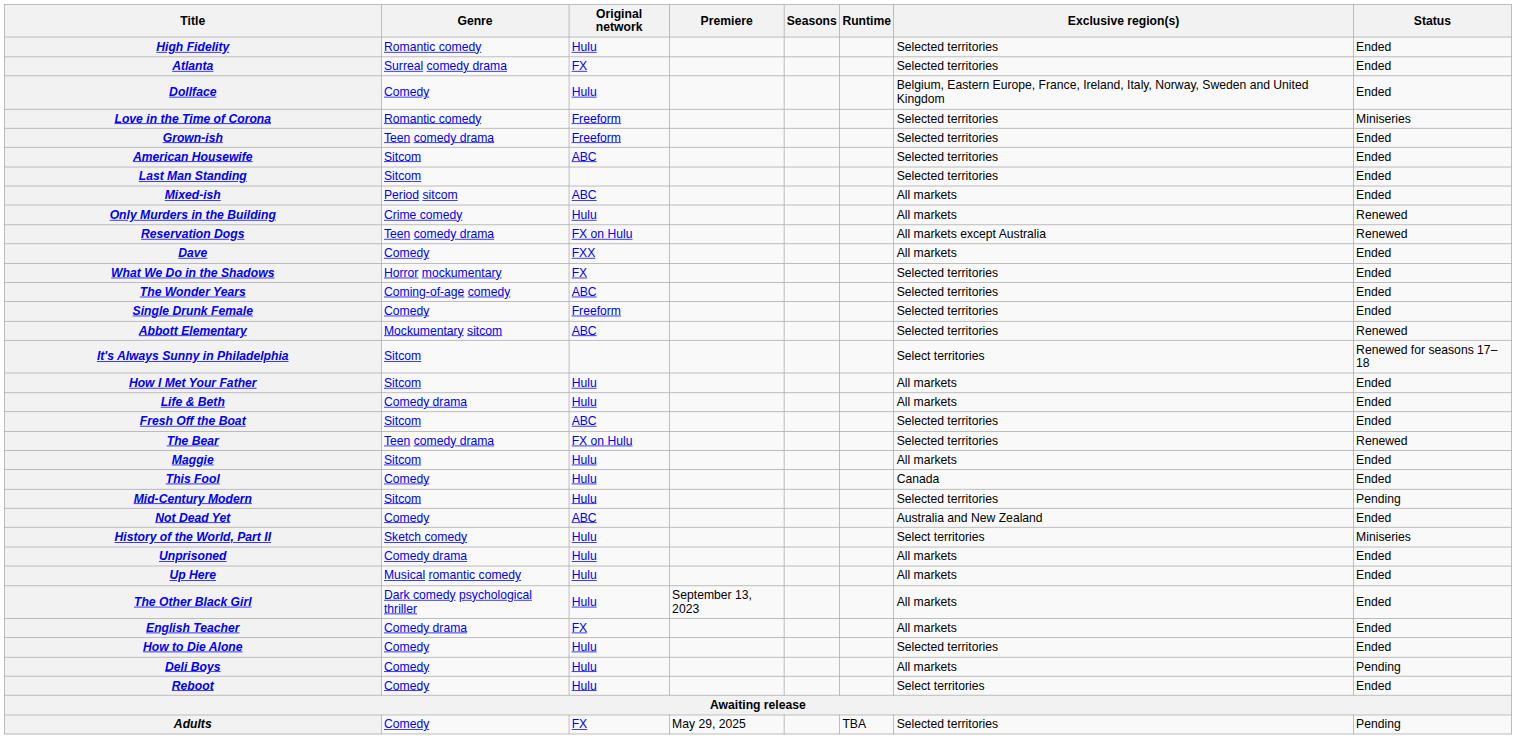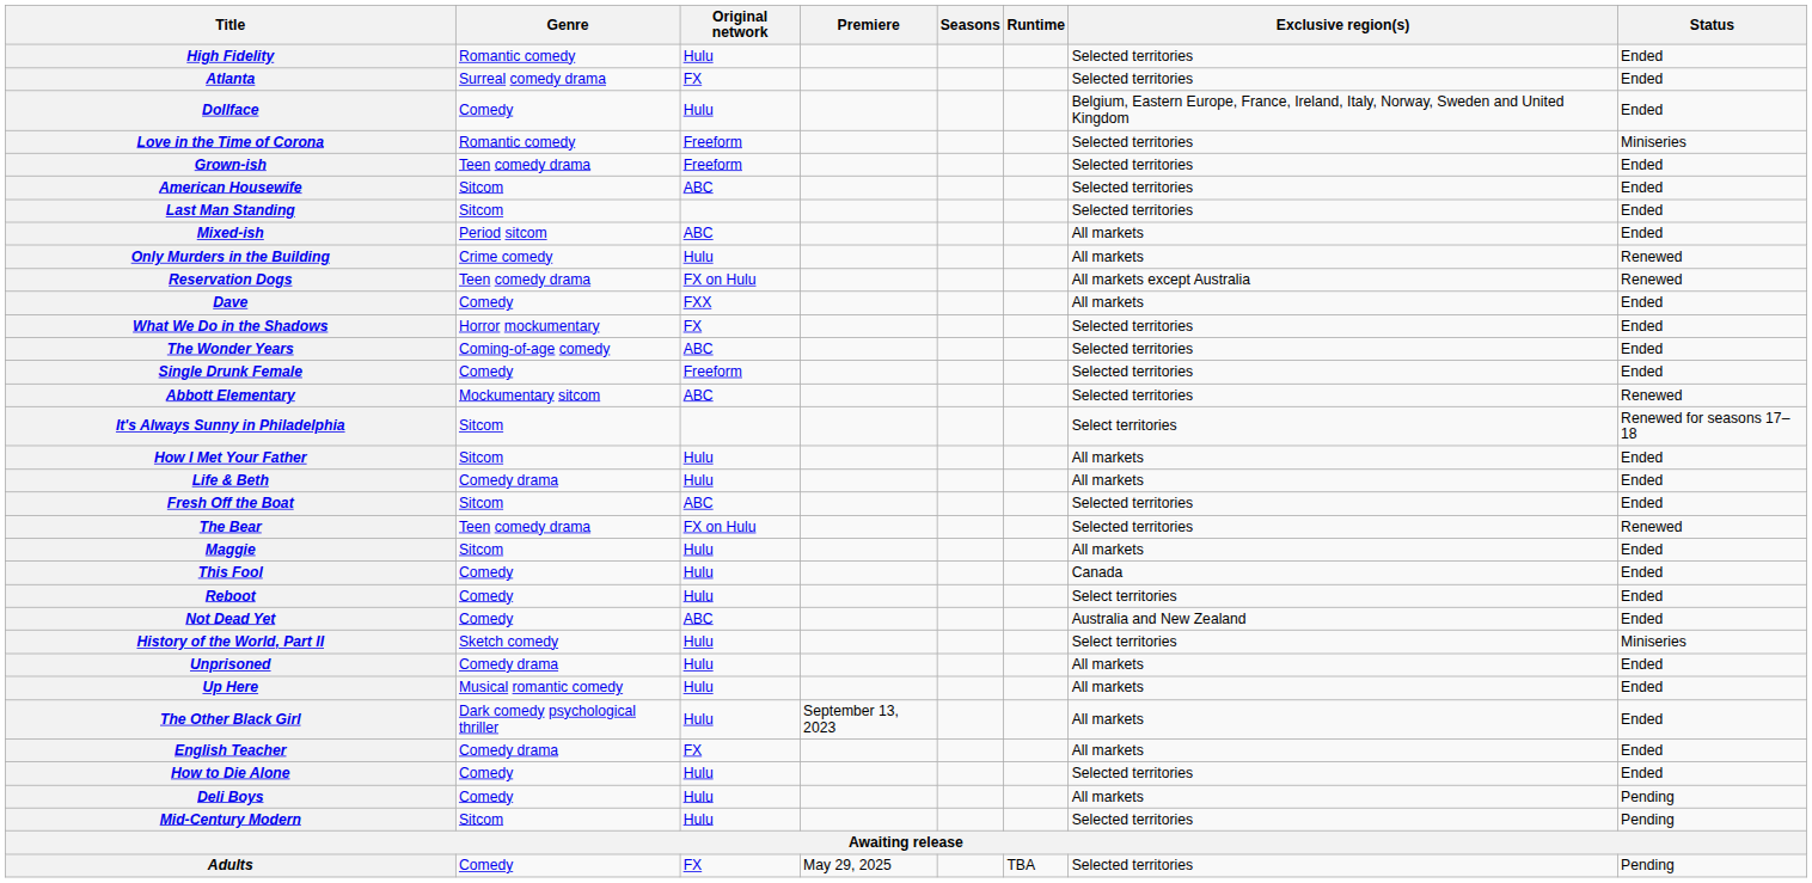rows swapped: Reboot <-> Mid-Century Modern
